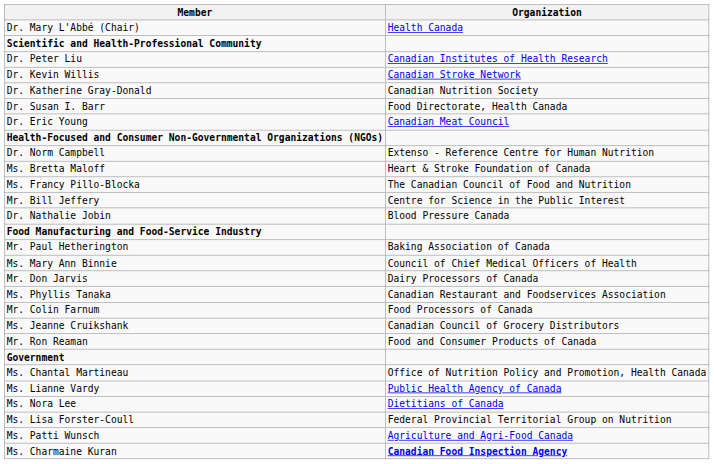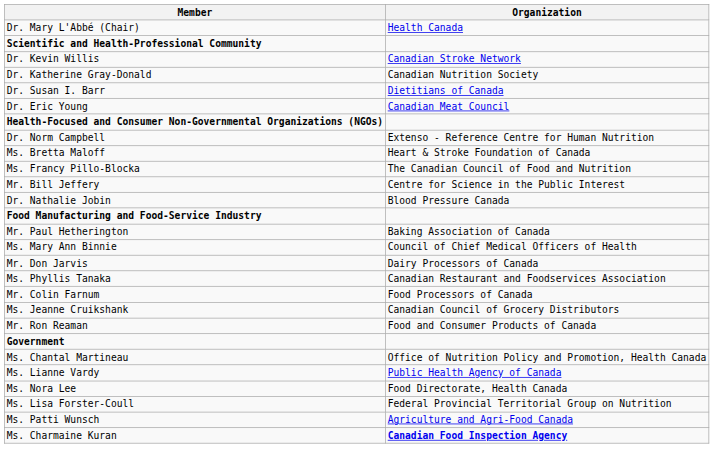- row: Dr. Peter Liu | Canadian Institutes of Health Research
Dr. Susan I. Barr | Organization: Food Directorate, Health Canada -> Dietitians of Canada
Ms. Nora Lee | Organization: Dietitians of Canada -> Food Directorate, Health Canada
